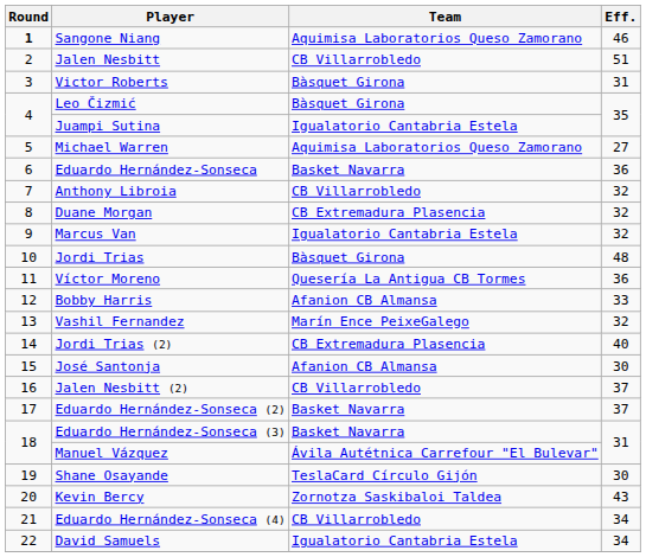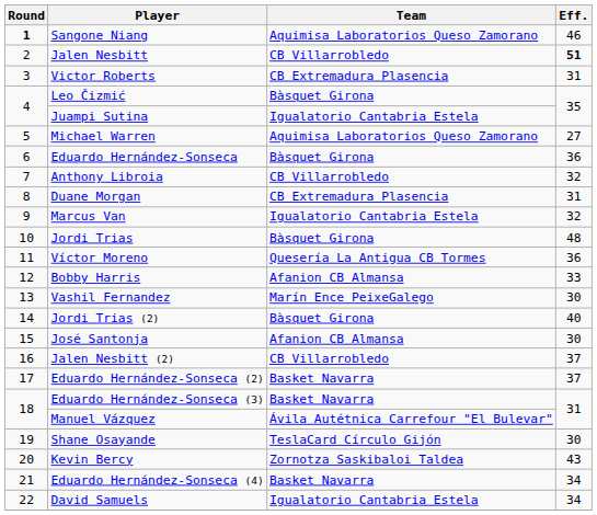Jalen Nesbitt | Eff.: normal -> bold
Victor Roberts | Team: Bàsquet Girona -> CB Extremadura Plasencia
Eduardo Hernández-Sonseca | Team: Basket Navarra -> Bàsquet Girona
Duane Morgan | Eff.: 32 -> 31
Vashil Fernandez | Eff.: 32 -> 30
Jordi Trias (2) | Team: CB Extremadura Plasencia -> Bàsquet Girona
Eduardo Hernández-Sonseca (4) | Team: CB Villarrobledo -> Basket Navarra
